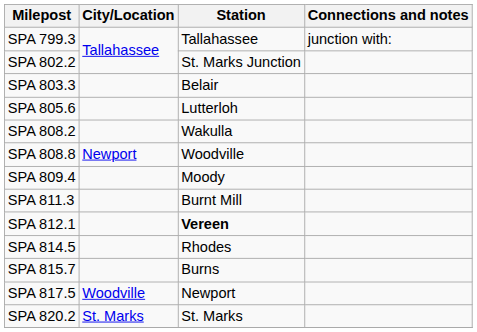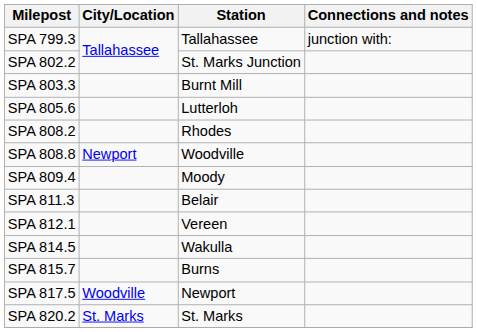SPA 803.3 | Station: Belair -> Burnt Mill
SPA 808.2 | Station: Wakulla -> Rhodes
SPA 811.3 | Station: Burnt Mill -> Belair
SPA 812.1 | Station: bold -> normal
SPA 814.5 | Station: Rhodes -> Wakulla
